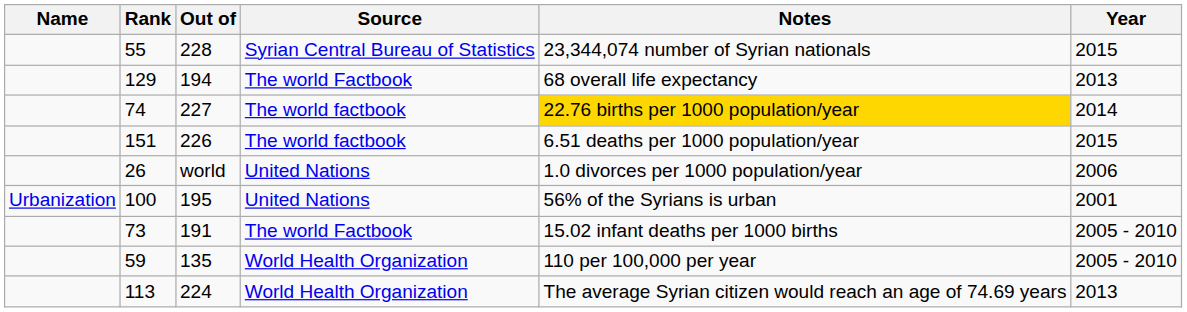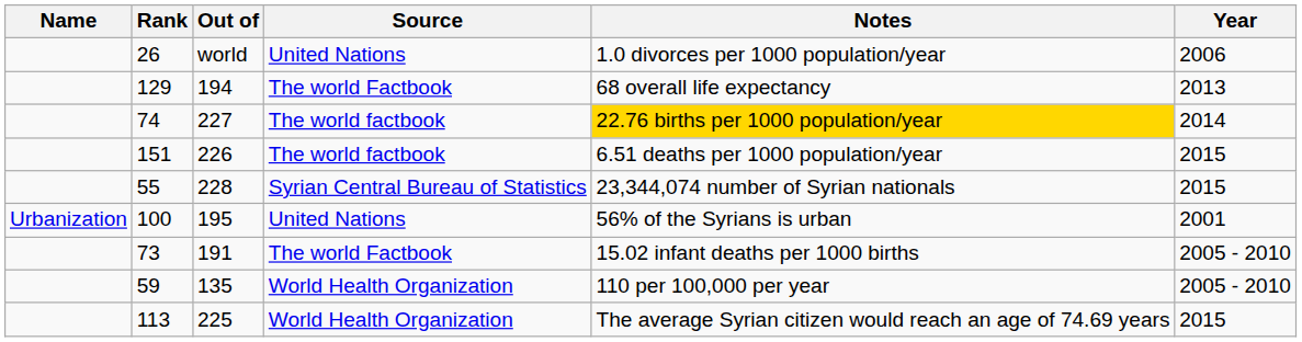rows swapped: 55 <-> 26
113 | Out of: 224 -> 225
113 | Year: 2013 -> 2015
